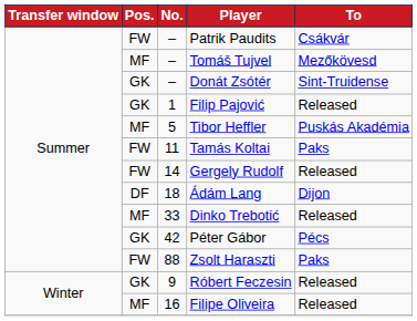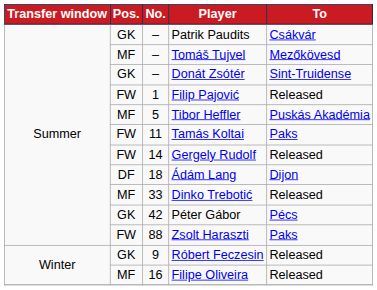Patrik Paudits | Pos.: FW -> GK
Filip Pajović | Pos.: GK -> FW
